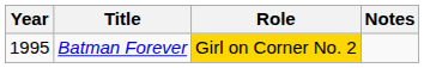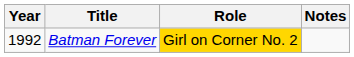Batman Forever | Year: 1995 -> 1992
